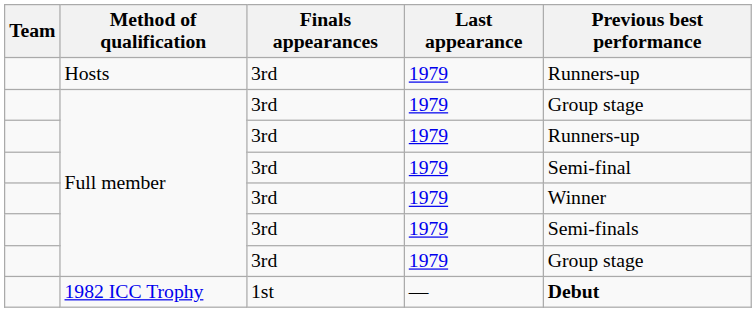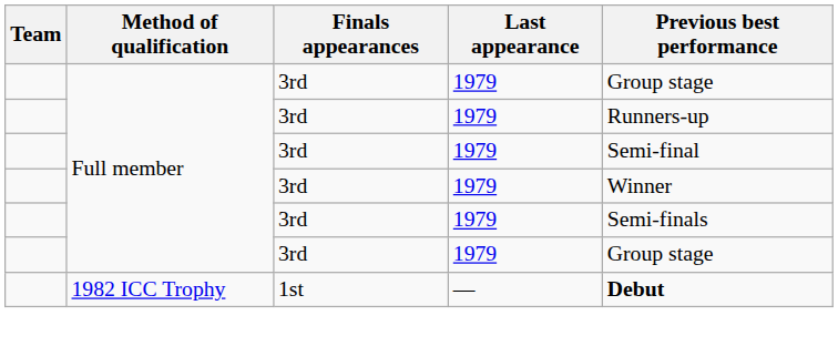- row: Hosts | 3rd | 1979 | Runners-up
